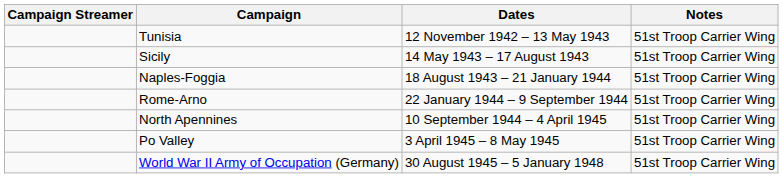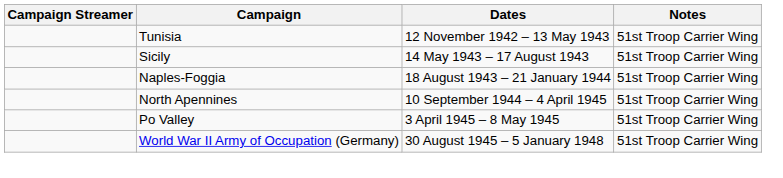- row: Rome-Arno | 22 January 1944 – 9 September 1944 | 51st Troop Carrier Wing
